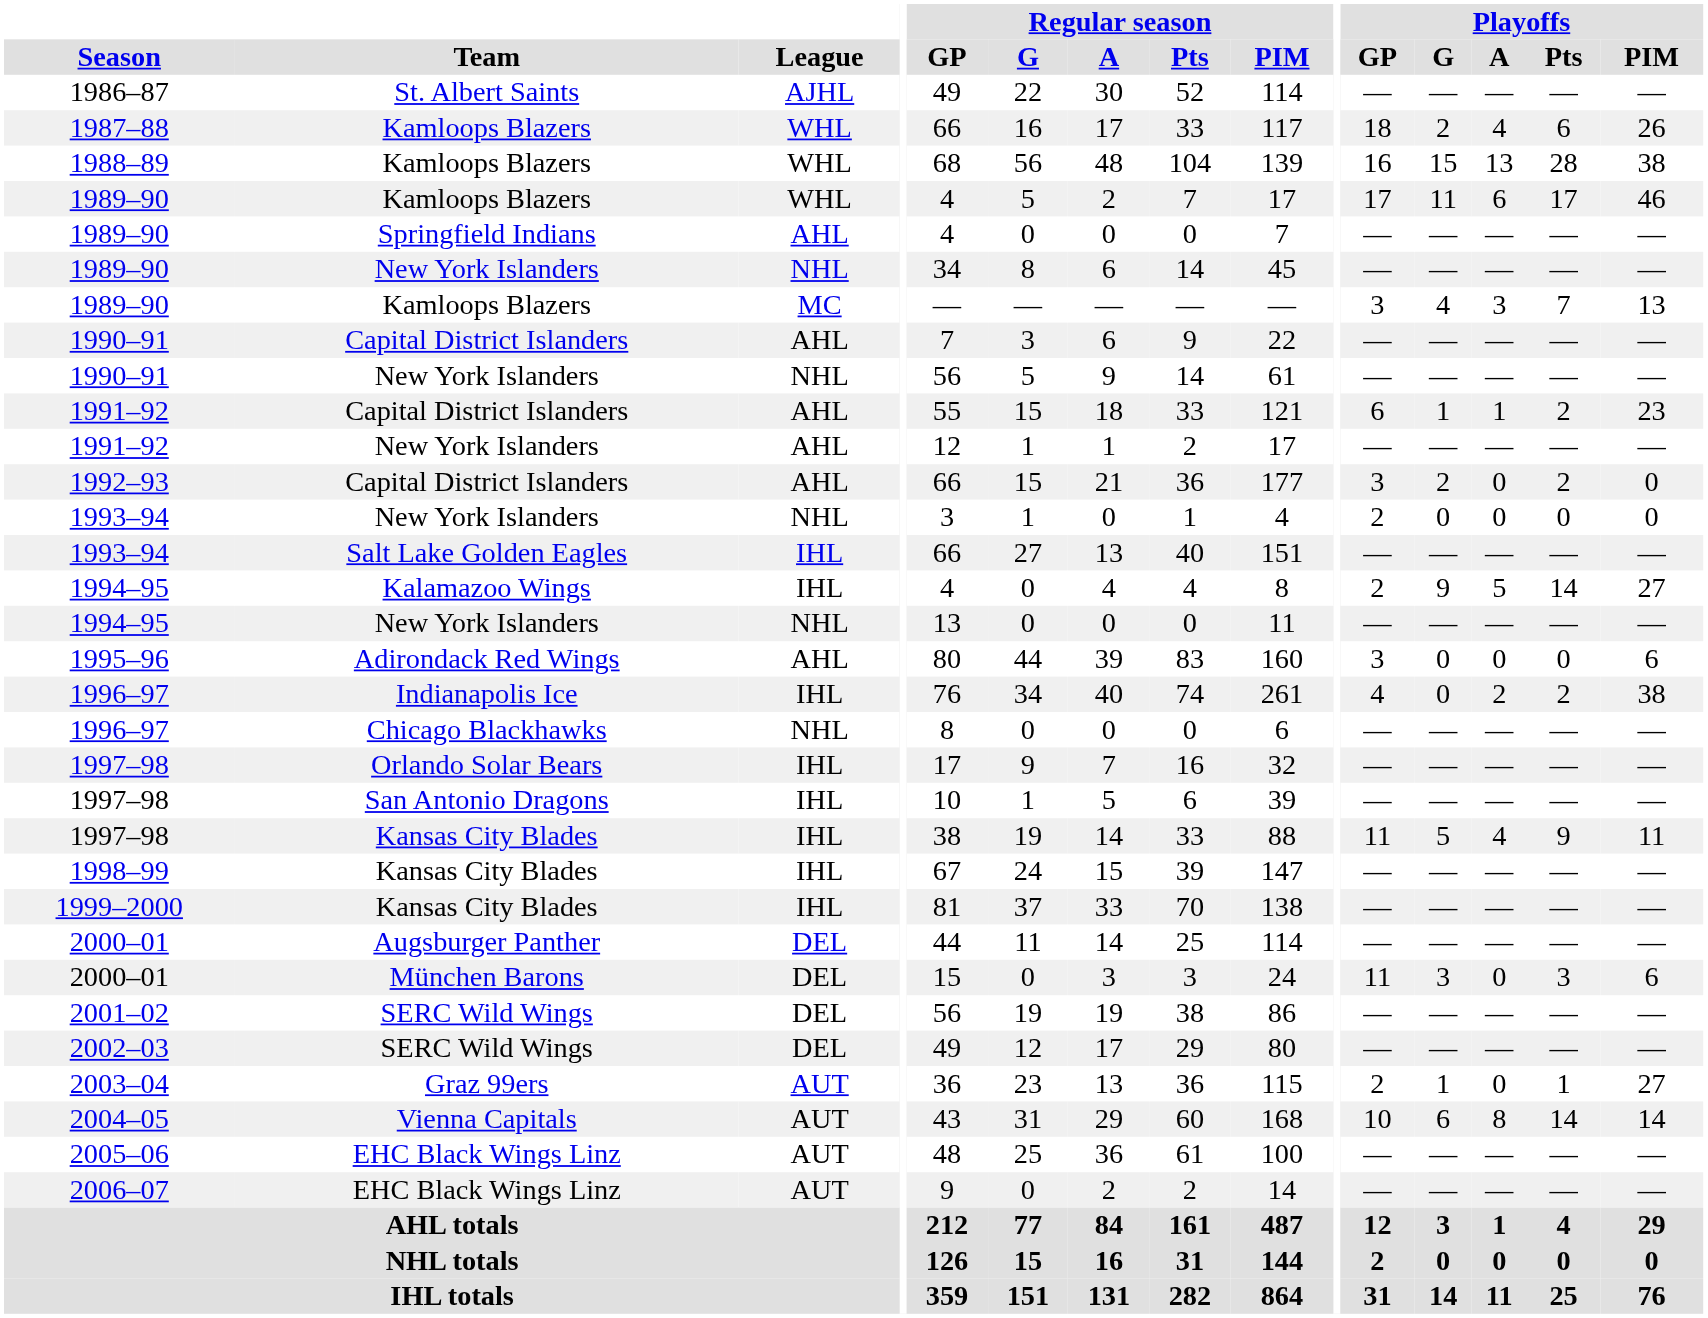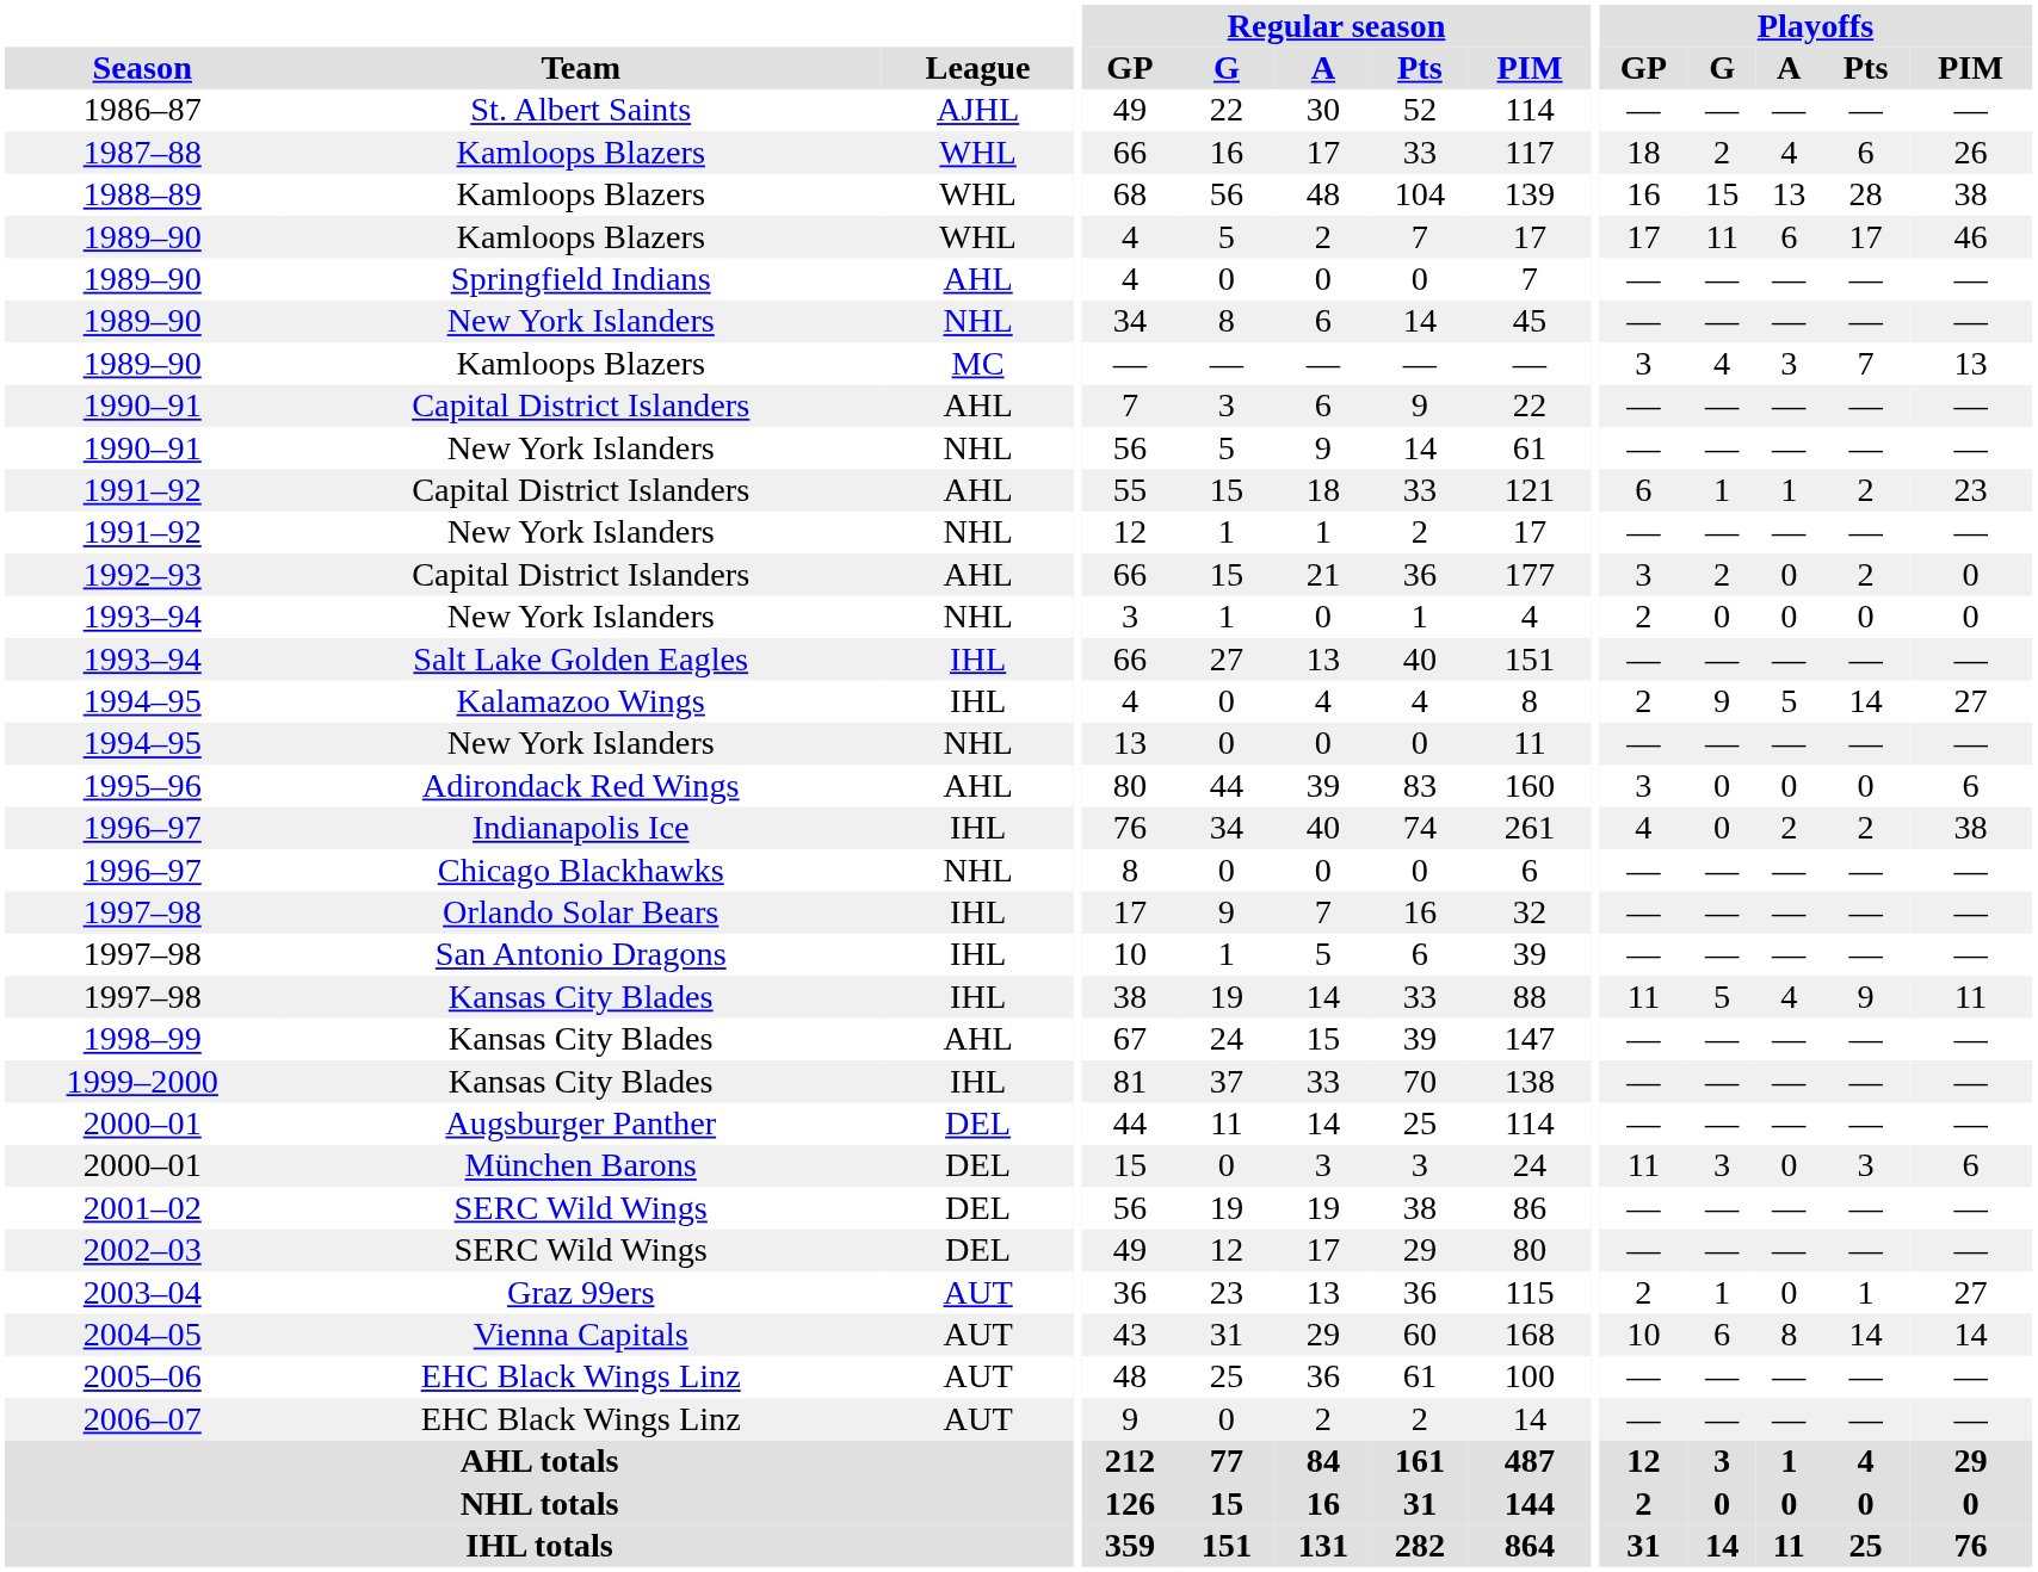1991–92 / New York Islanders | League: AHL -> NHL
1998–99 | League: IHL -> AHL
